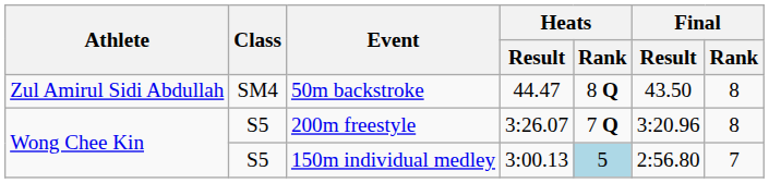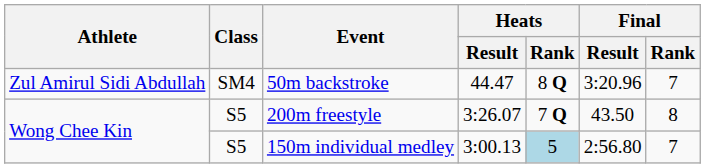50m backstroke | Final / Result: 43.50 -> 3:20.96
50m backstroke | Final / Rank: 8 -> 7
200m freestyle | Final / Result: 3:20.96 -> 43.50
